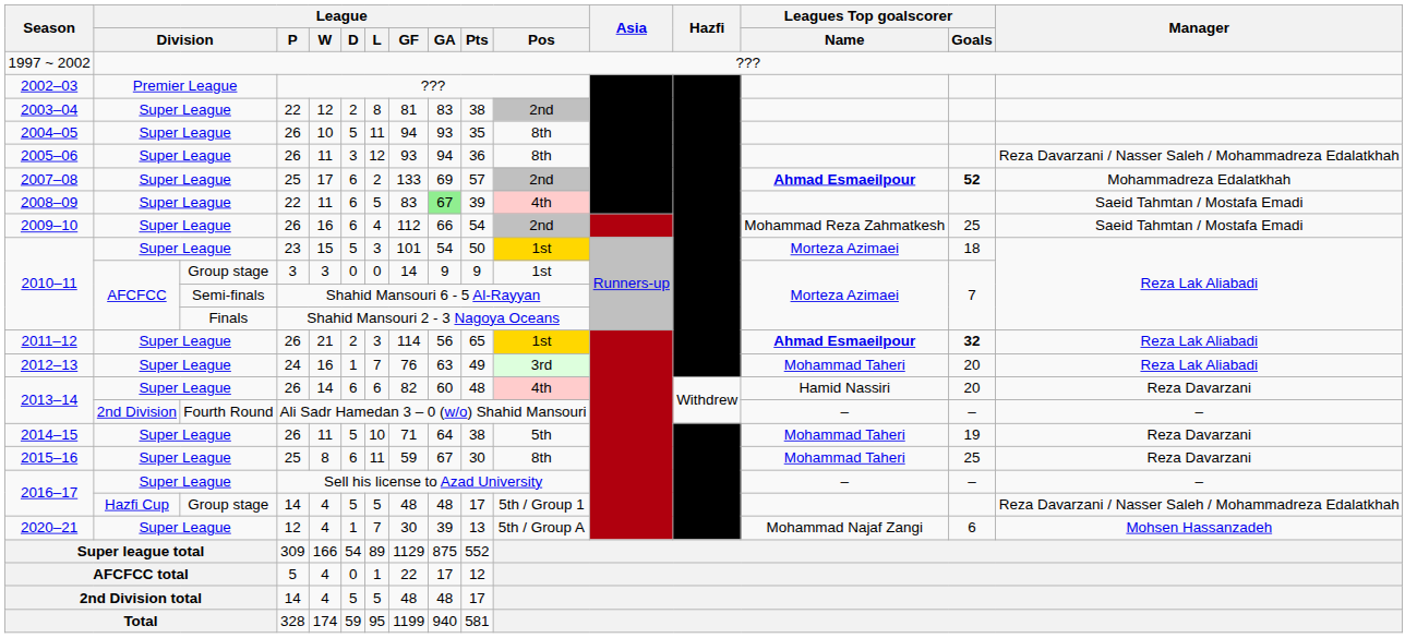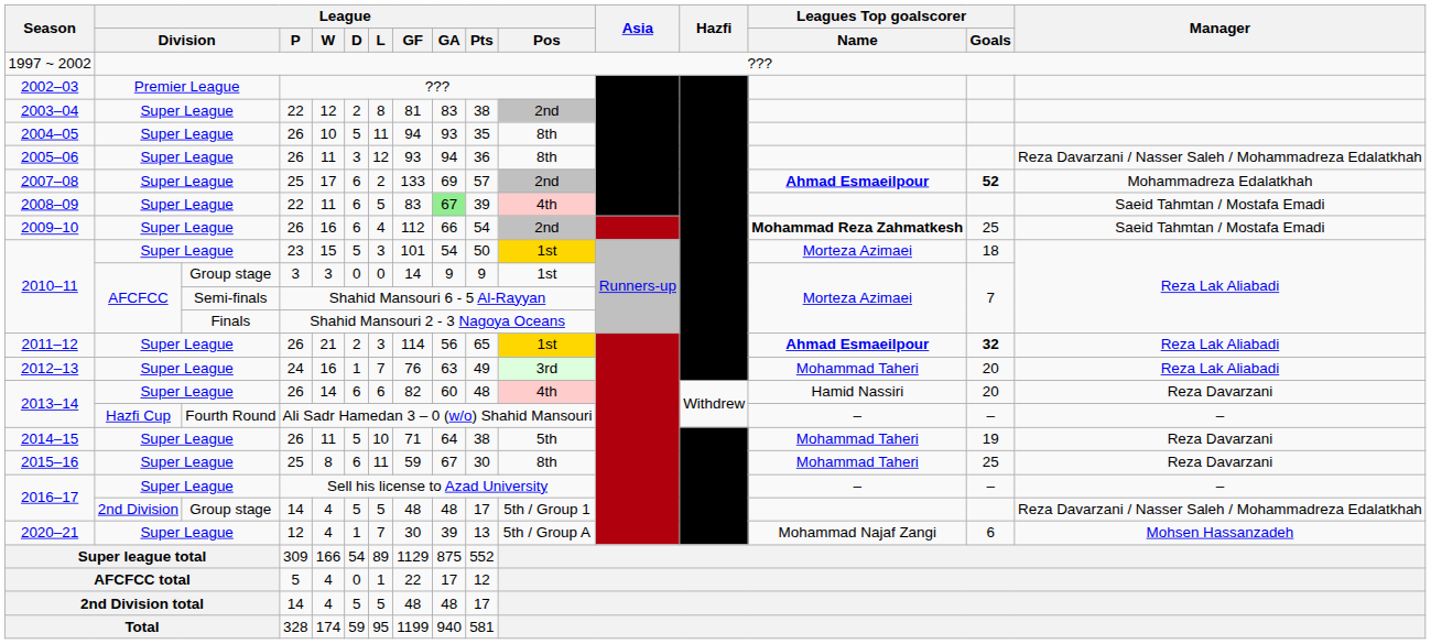2009–10 | Leagues Top goalscorer / Name: normal -> bold
2013–14 / Ali Sadr Hamedan 3 – 0 (w/o) Shahid Mansouri | column 2: 2nd Division -> Hazfi Cup
2016–17 / 14 | column 2: Hazfi Cup -> 2nd Division
